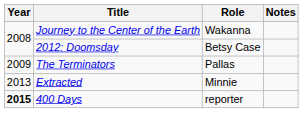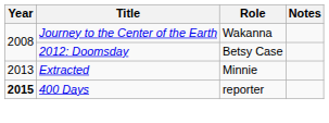- row: 2009 | The Terminators | Pallas
